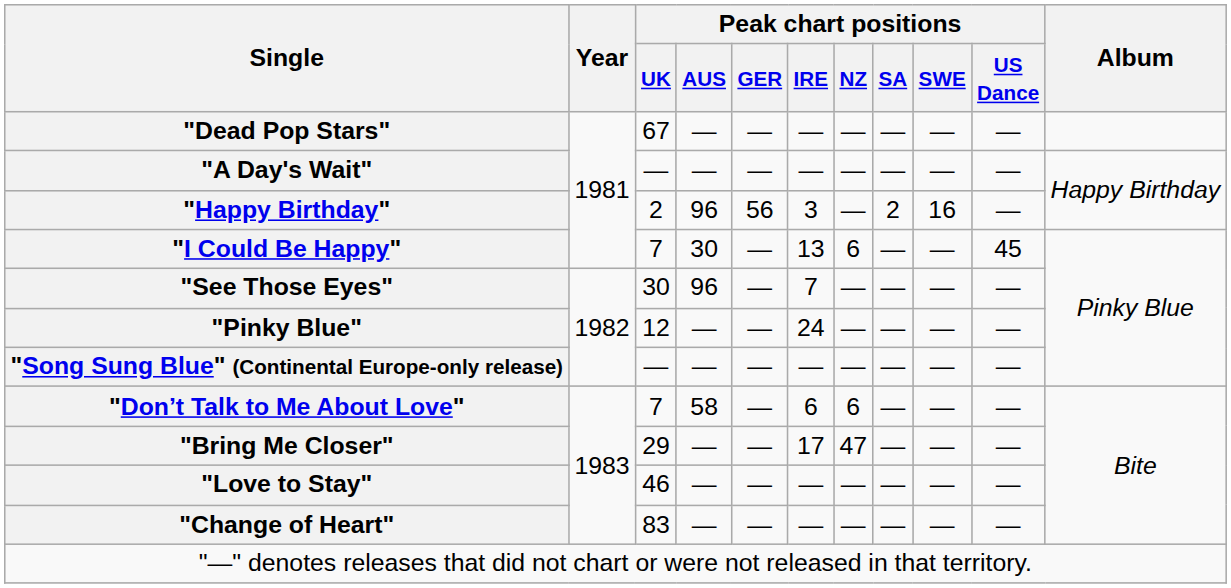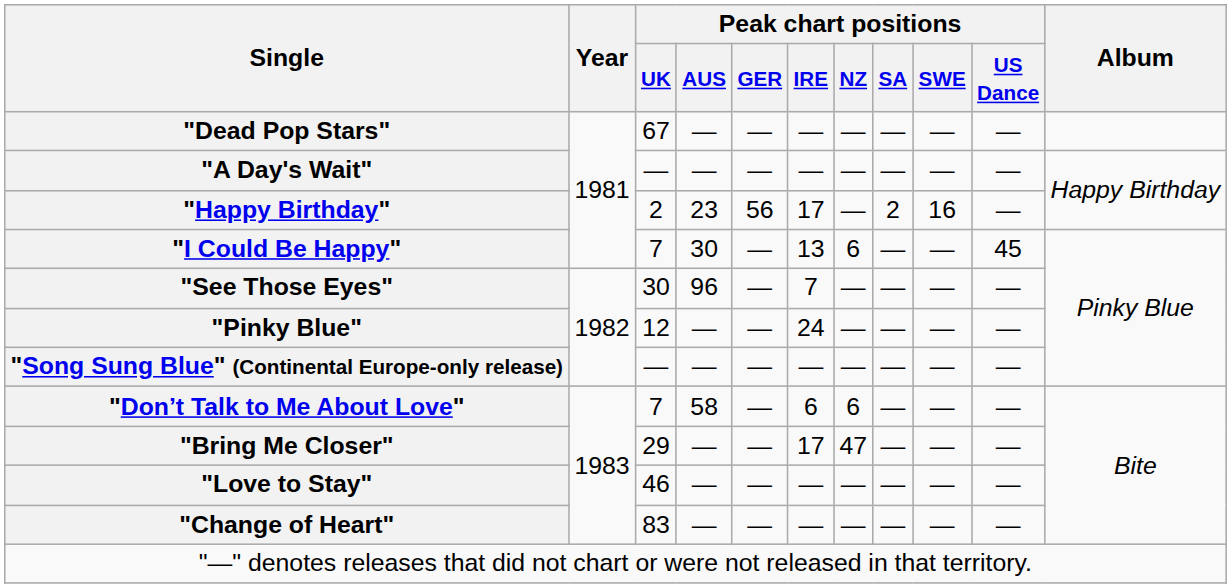"Happy Birthday" | Peak chart positions / AUS: 96 -> 23
"Happy Birthday" | Peak chart positions / IRE: 3 -> 17
